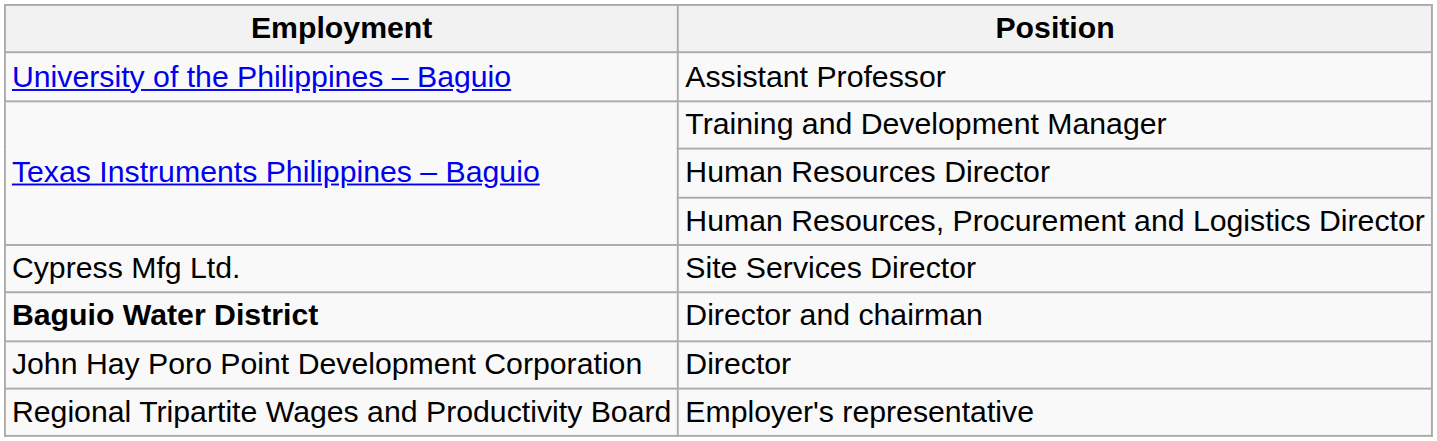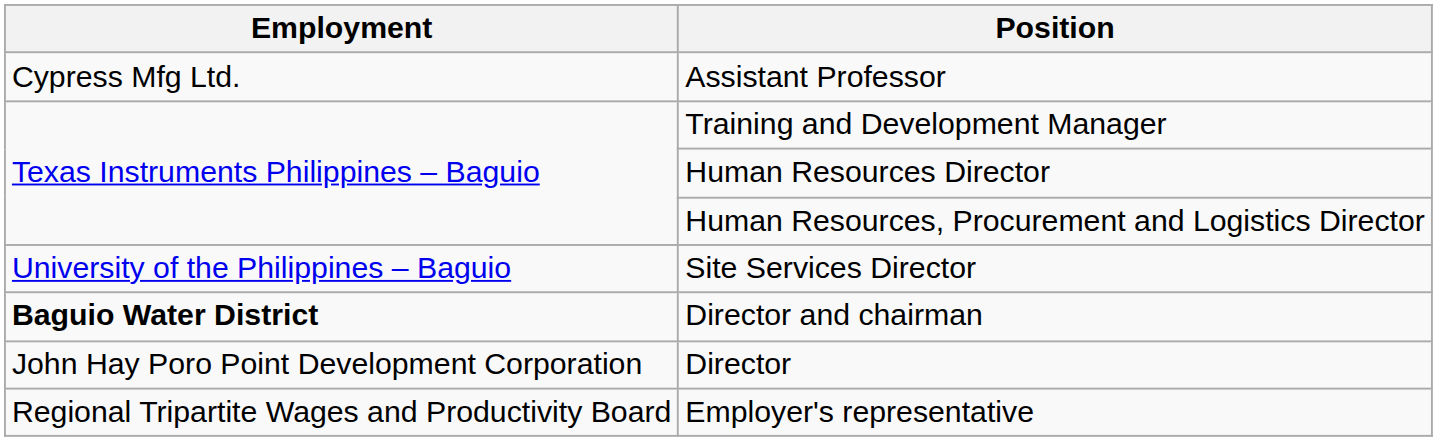Assistant Professor | Employment: University of the Philippines – Baguio -> Cypress Mfg Ltd.
Site Services Director | Employment: Cypress Mfg Ltd. -> University of the Philippines – Baguio
